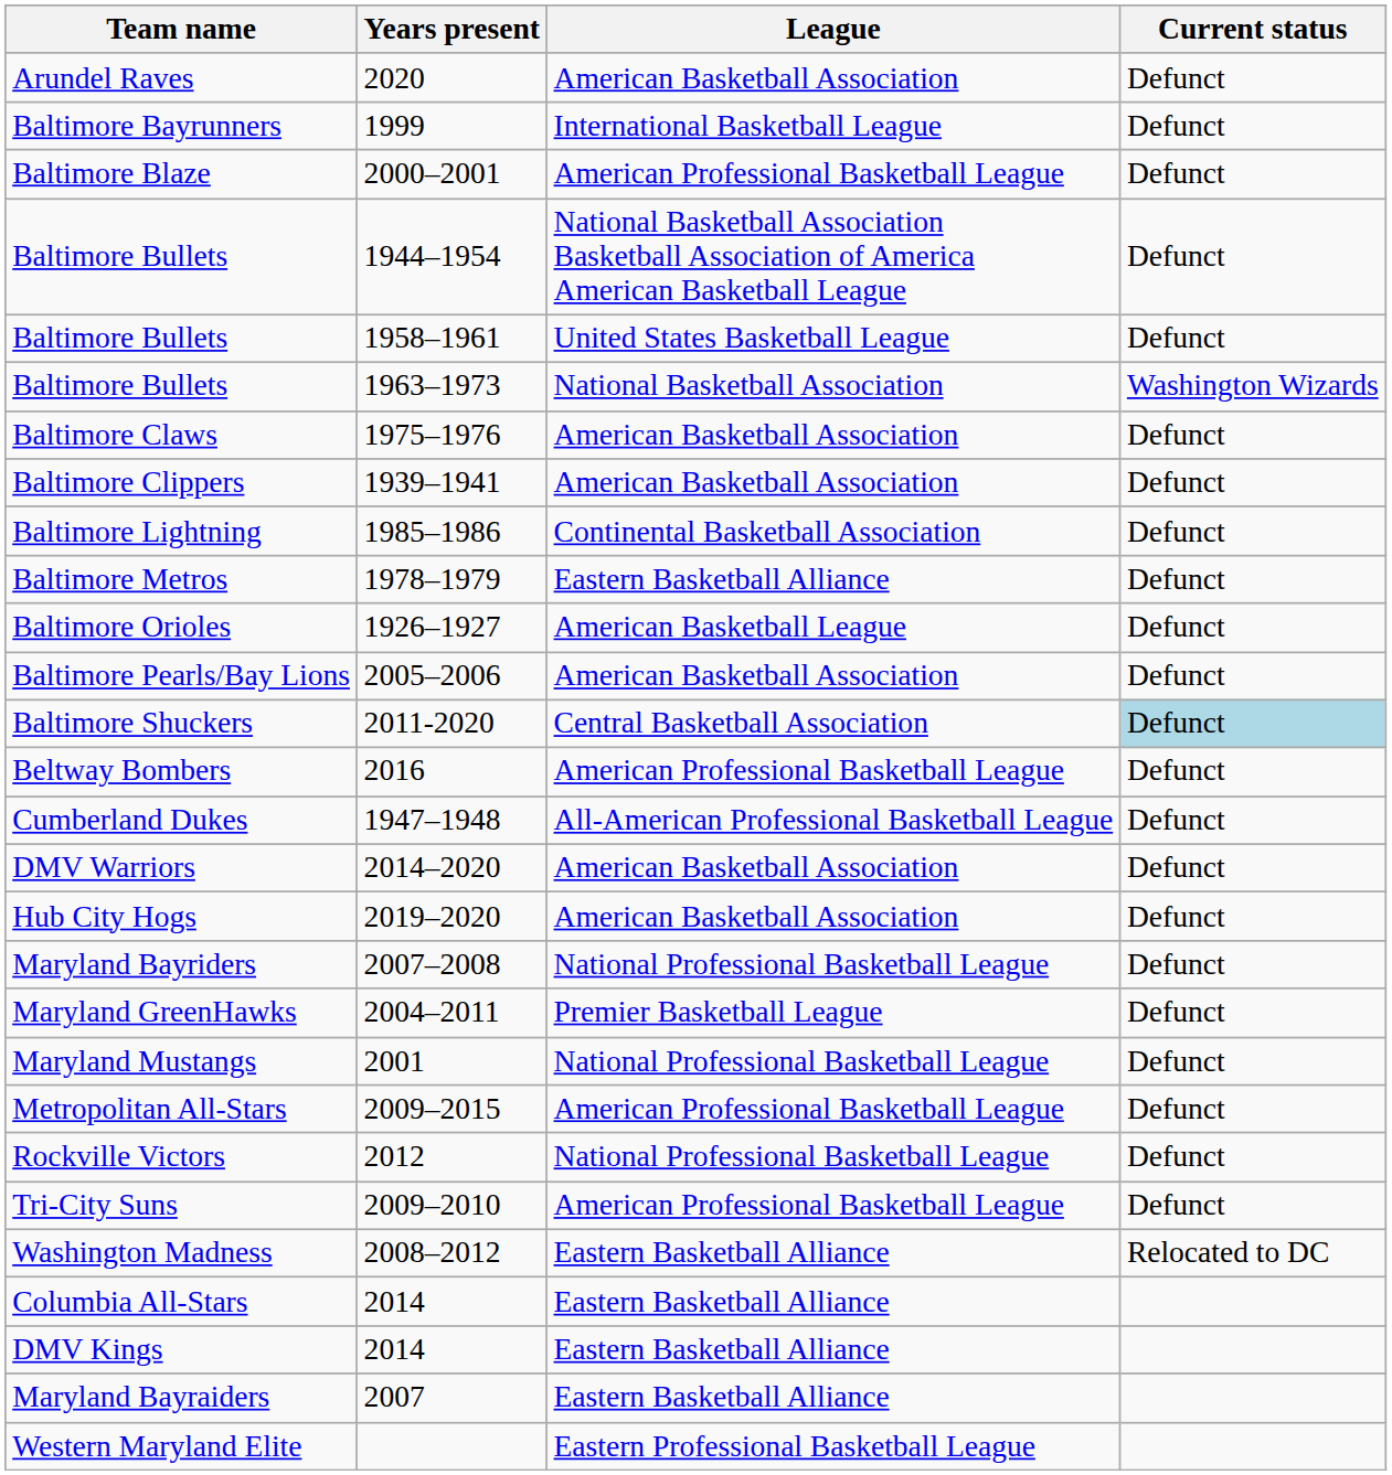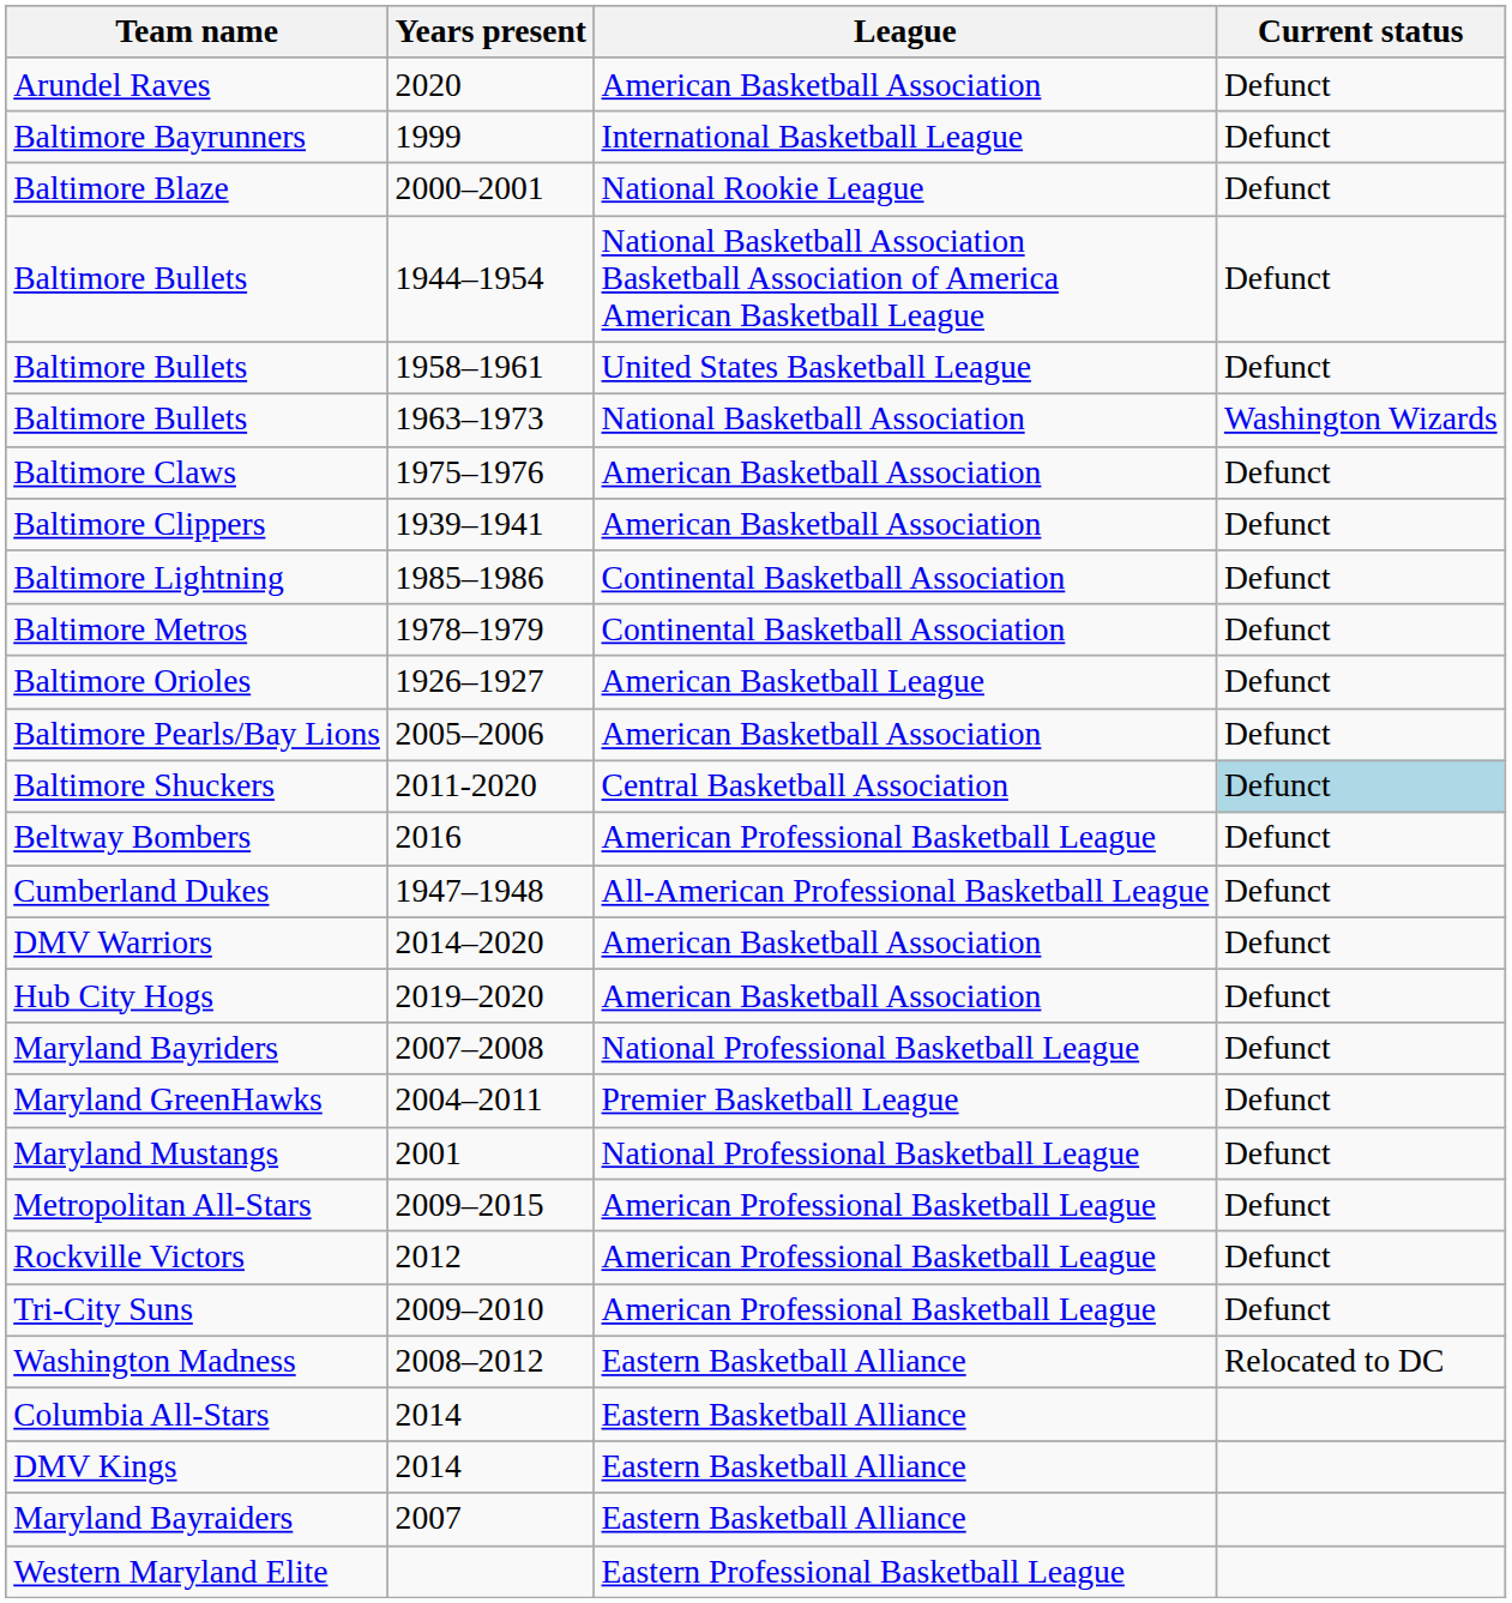Baltimore Blaze | League: American Professional Basketball League -> National Rookie League
Baltimore Metros | League: Eastern Basketball Alliance -> Continental Basketball Association
Rockville Victors | League: National Professional Basketball League -> American Professional Basketball League
